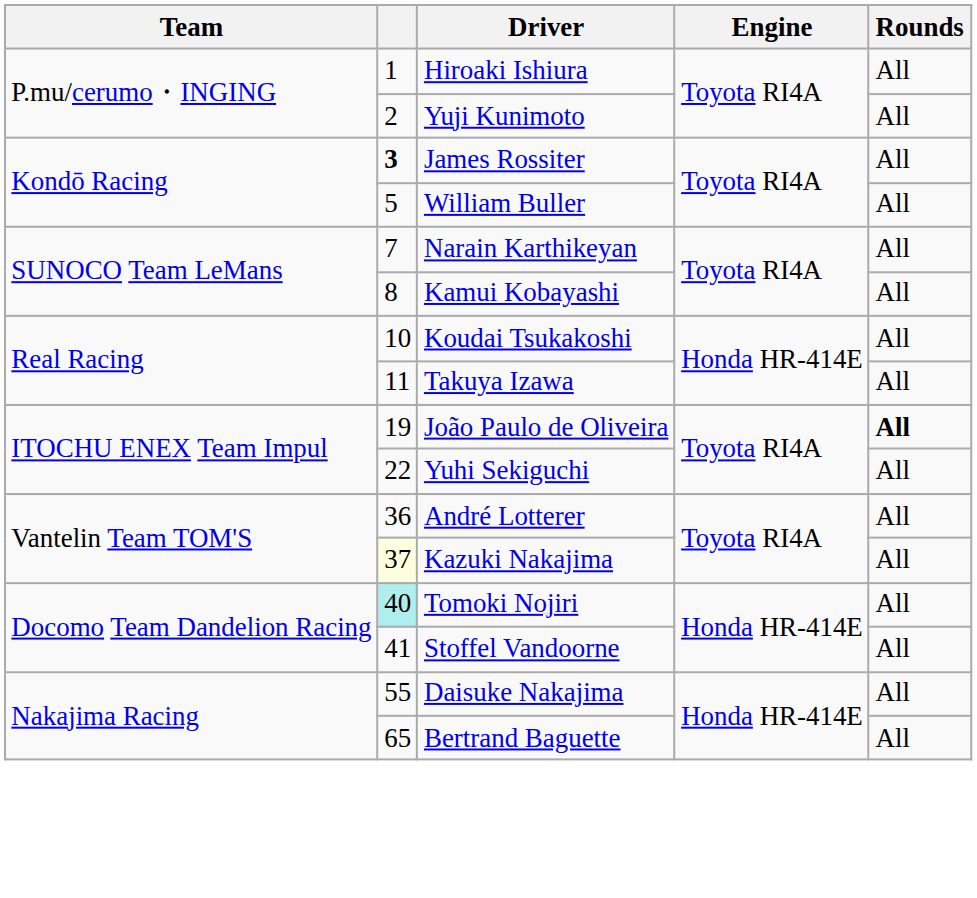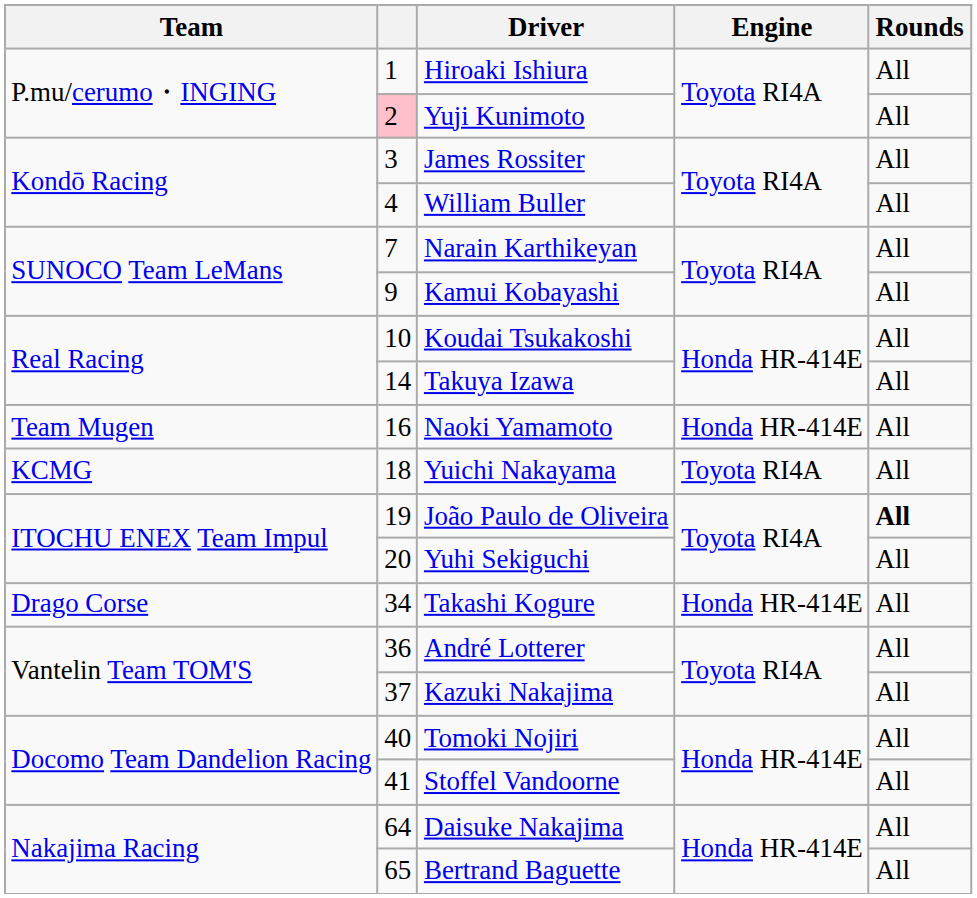Yuji Kunimoto | column 2: no background -> pink background
James Rossiter | column 2: bold -> normal
William Buller | column 2: 5 -> 4
Kamui Kobayashi | column 2: 8 -> 9
Takuya Izawa | column 2: 11 -> 14
+ row: Team Mugen | 16 | Naoki Yamamoto | Honda HR-414E | All
+ row: KCMG | 18 | Yuichi Nakayama | Toyota RI4A | All
Yuhi Sekiguchi | column 2: 22 -> 20
+ row: Drago Corse | 34 | Takashi Kogure | Honda HR-414E | All
Kazuki Nakajima | column 2: lightyellow background -> no background
Tomoki Nojiri | column 2: paleturquoise background -> no background
Daisuke Nakajima | column 2: 55 -> 64
